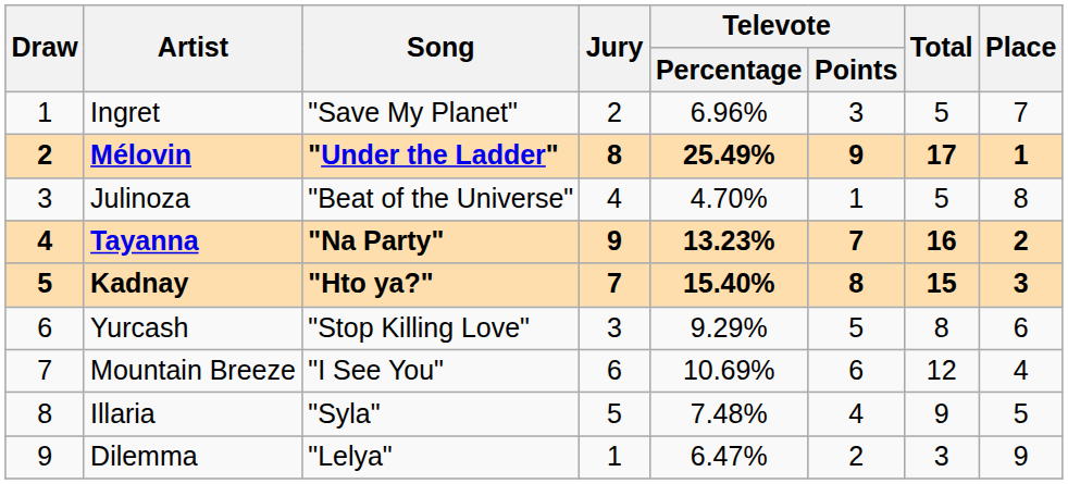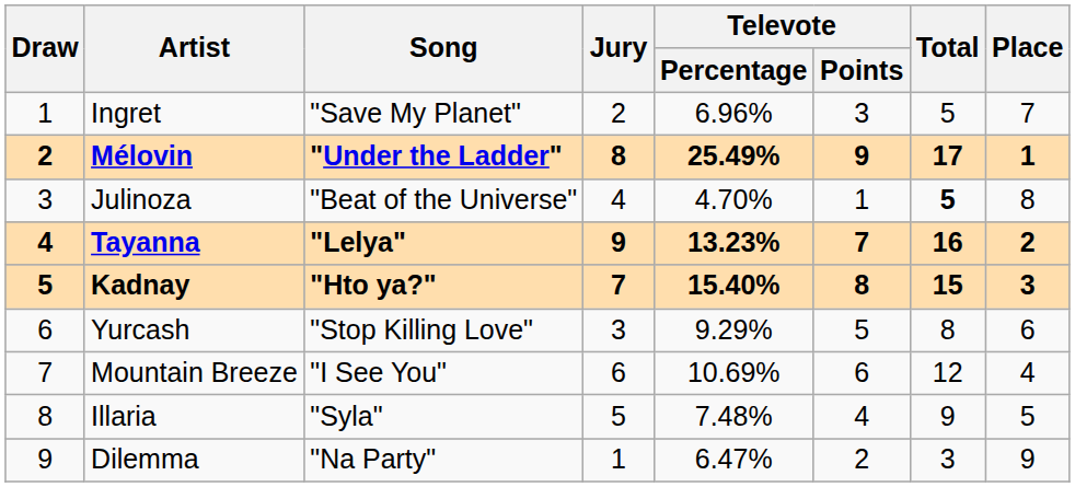Julinoza | Total: normal -> bold
Tayanna | Song: "Na Party" -> "Lelya"
Dilemma | Song: "Lelya" -> "Na Party"
